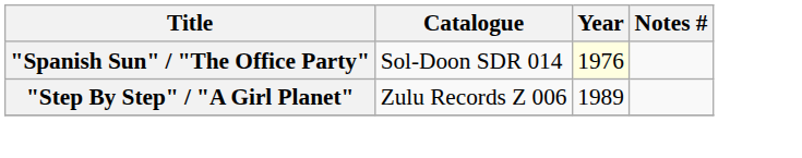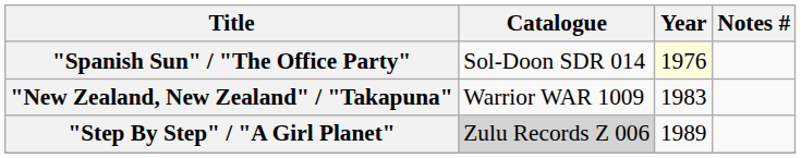+ row: "New Zealand, New Zealand" / "Takapuna" | Warrior WAR 1009 | 1983
"Step By Step" / "A Girl Planet" | Catalogue: no background -> lightgrey background
